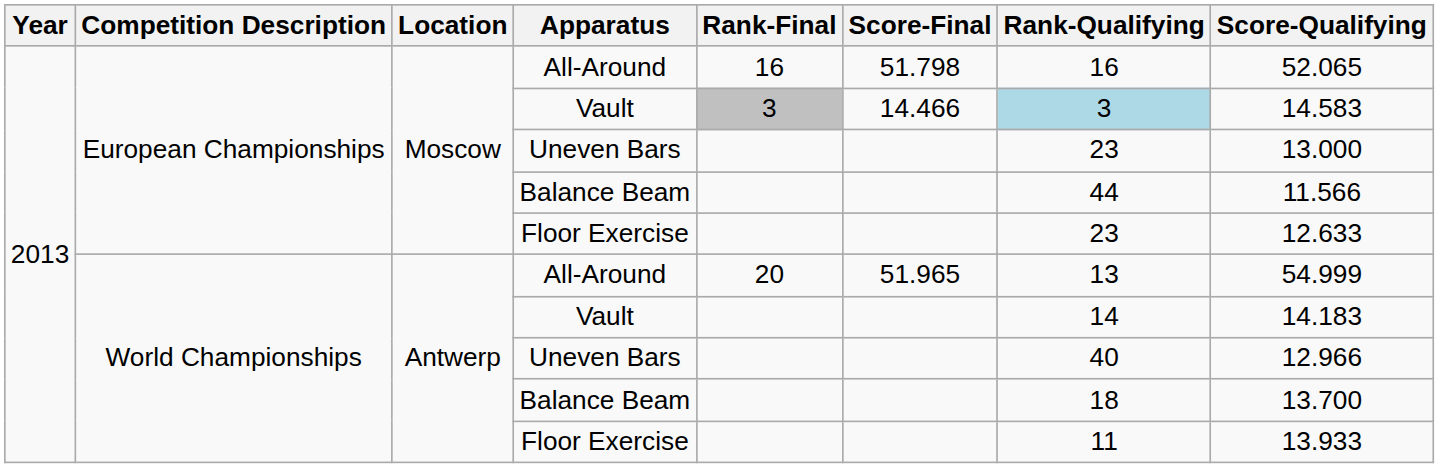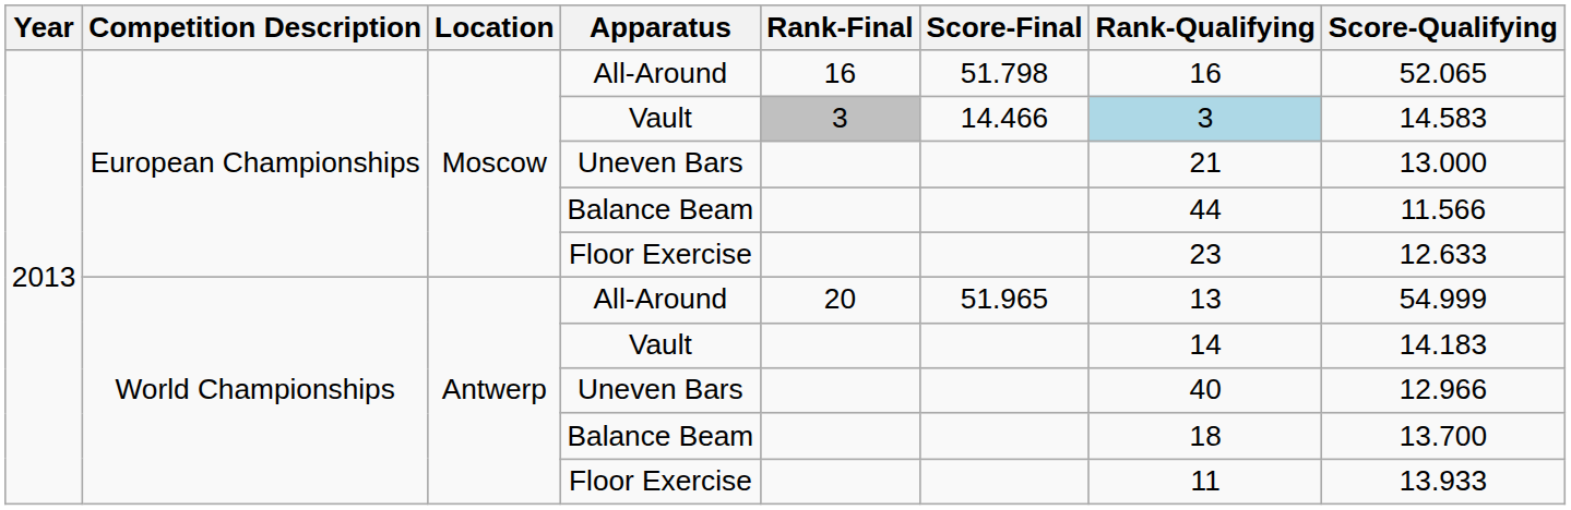European Championships / Uneven Bars | Rank-Qualifying: 23 -> 21
